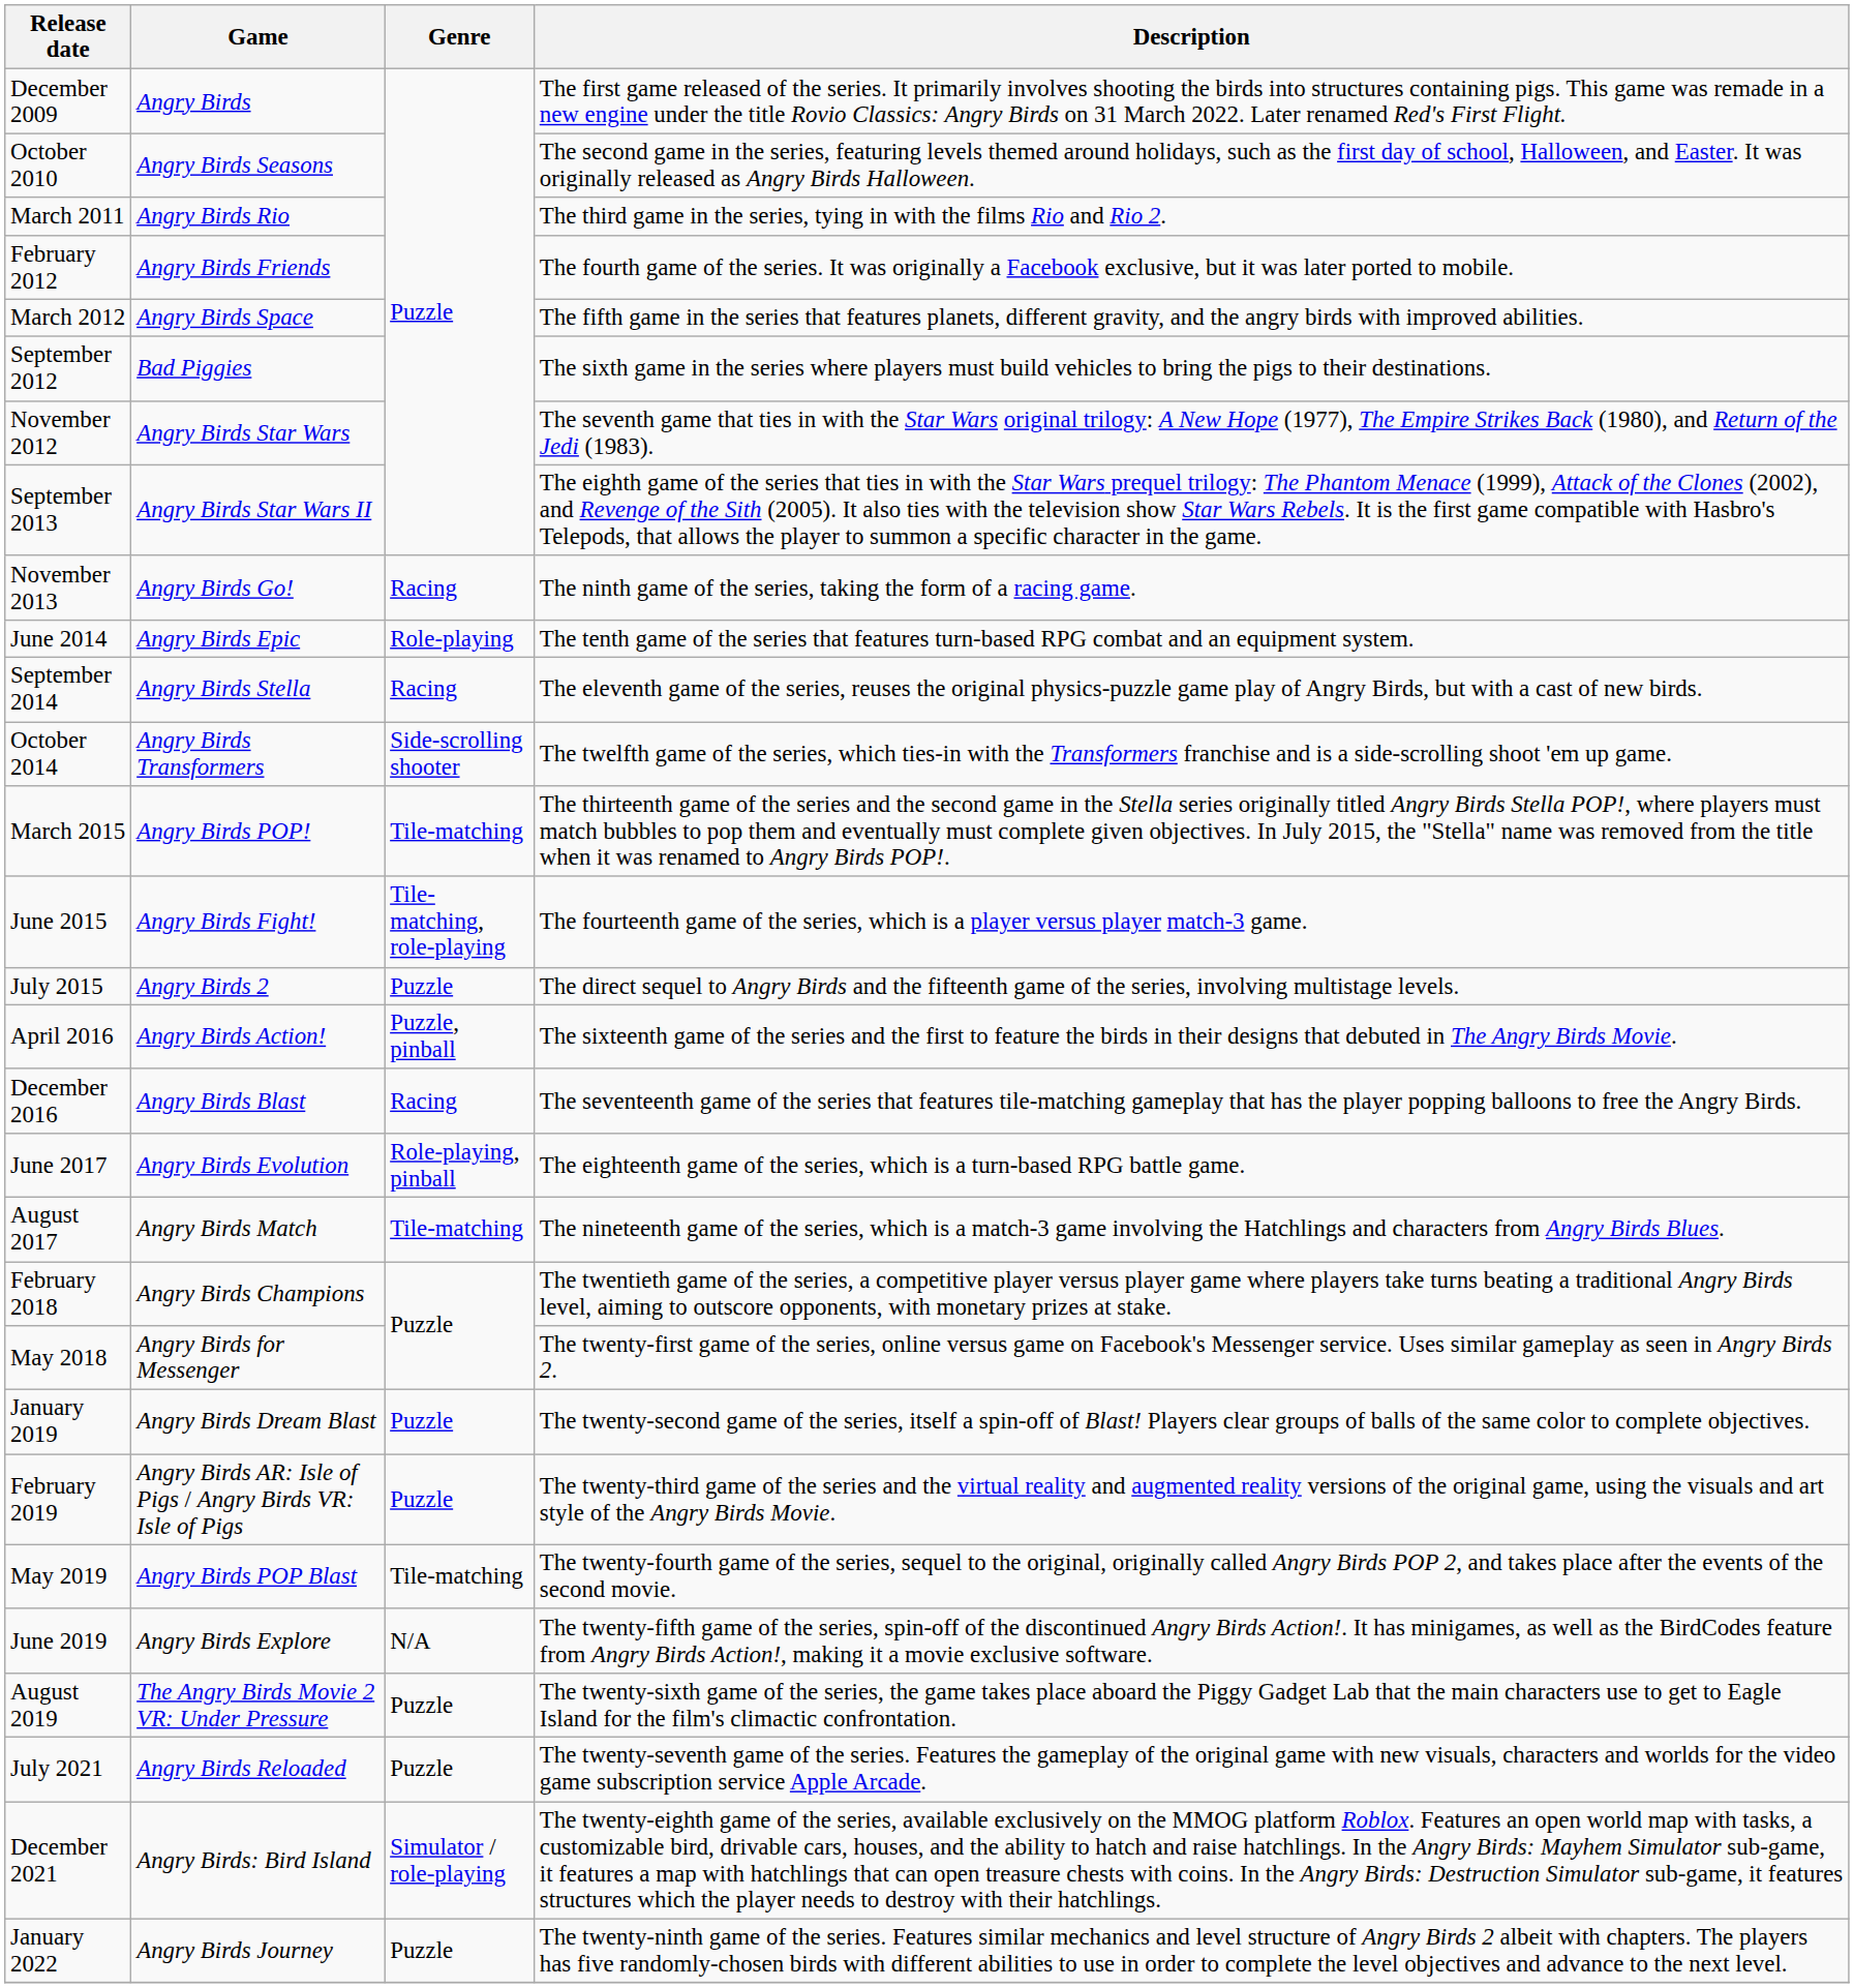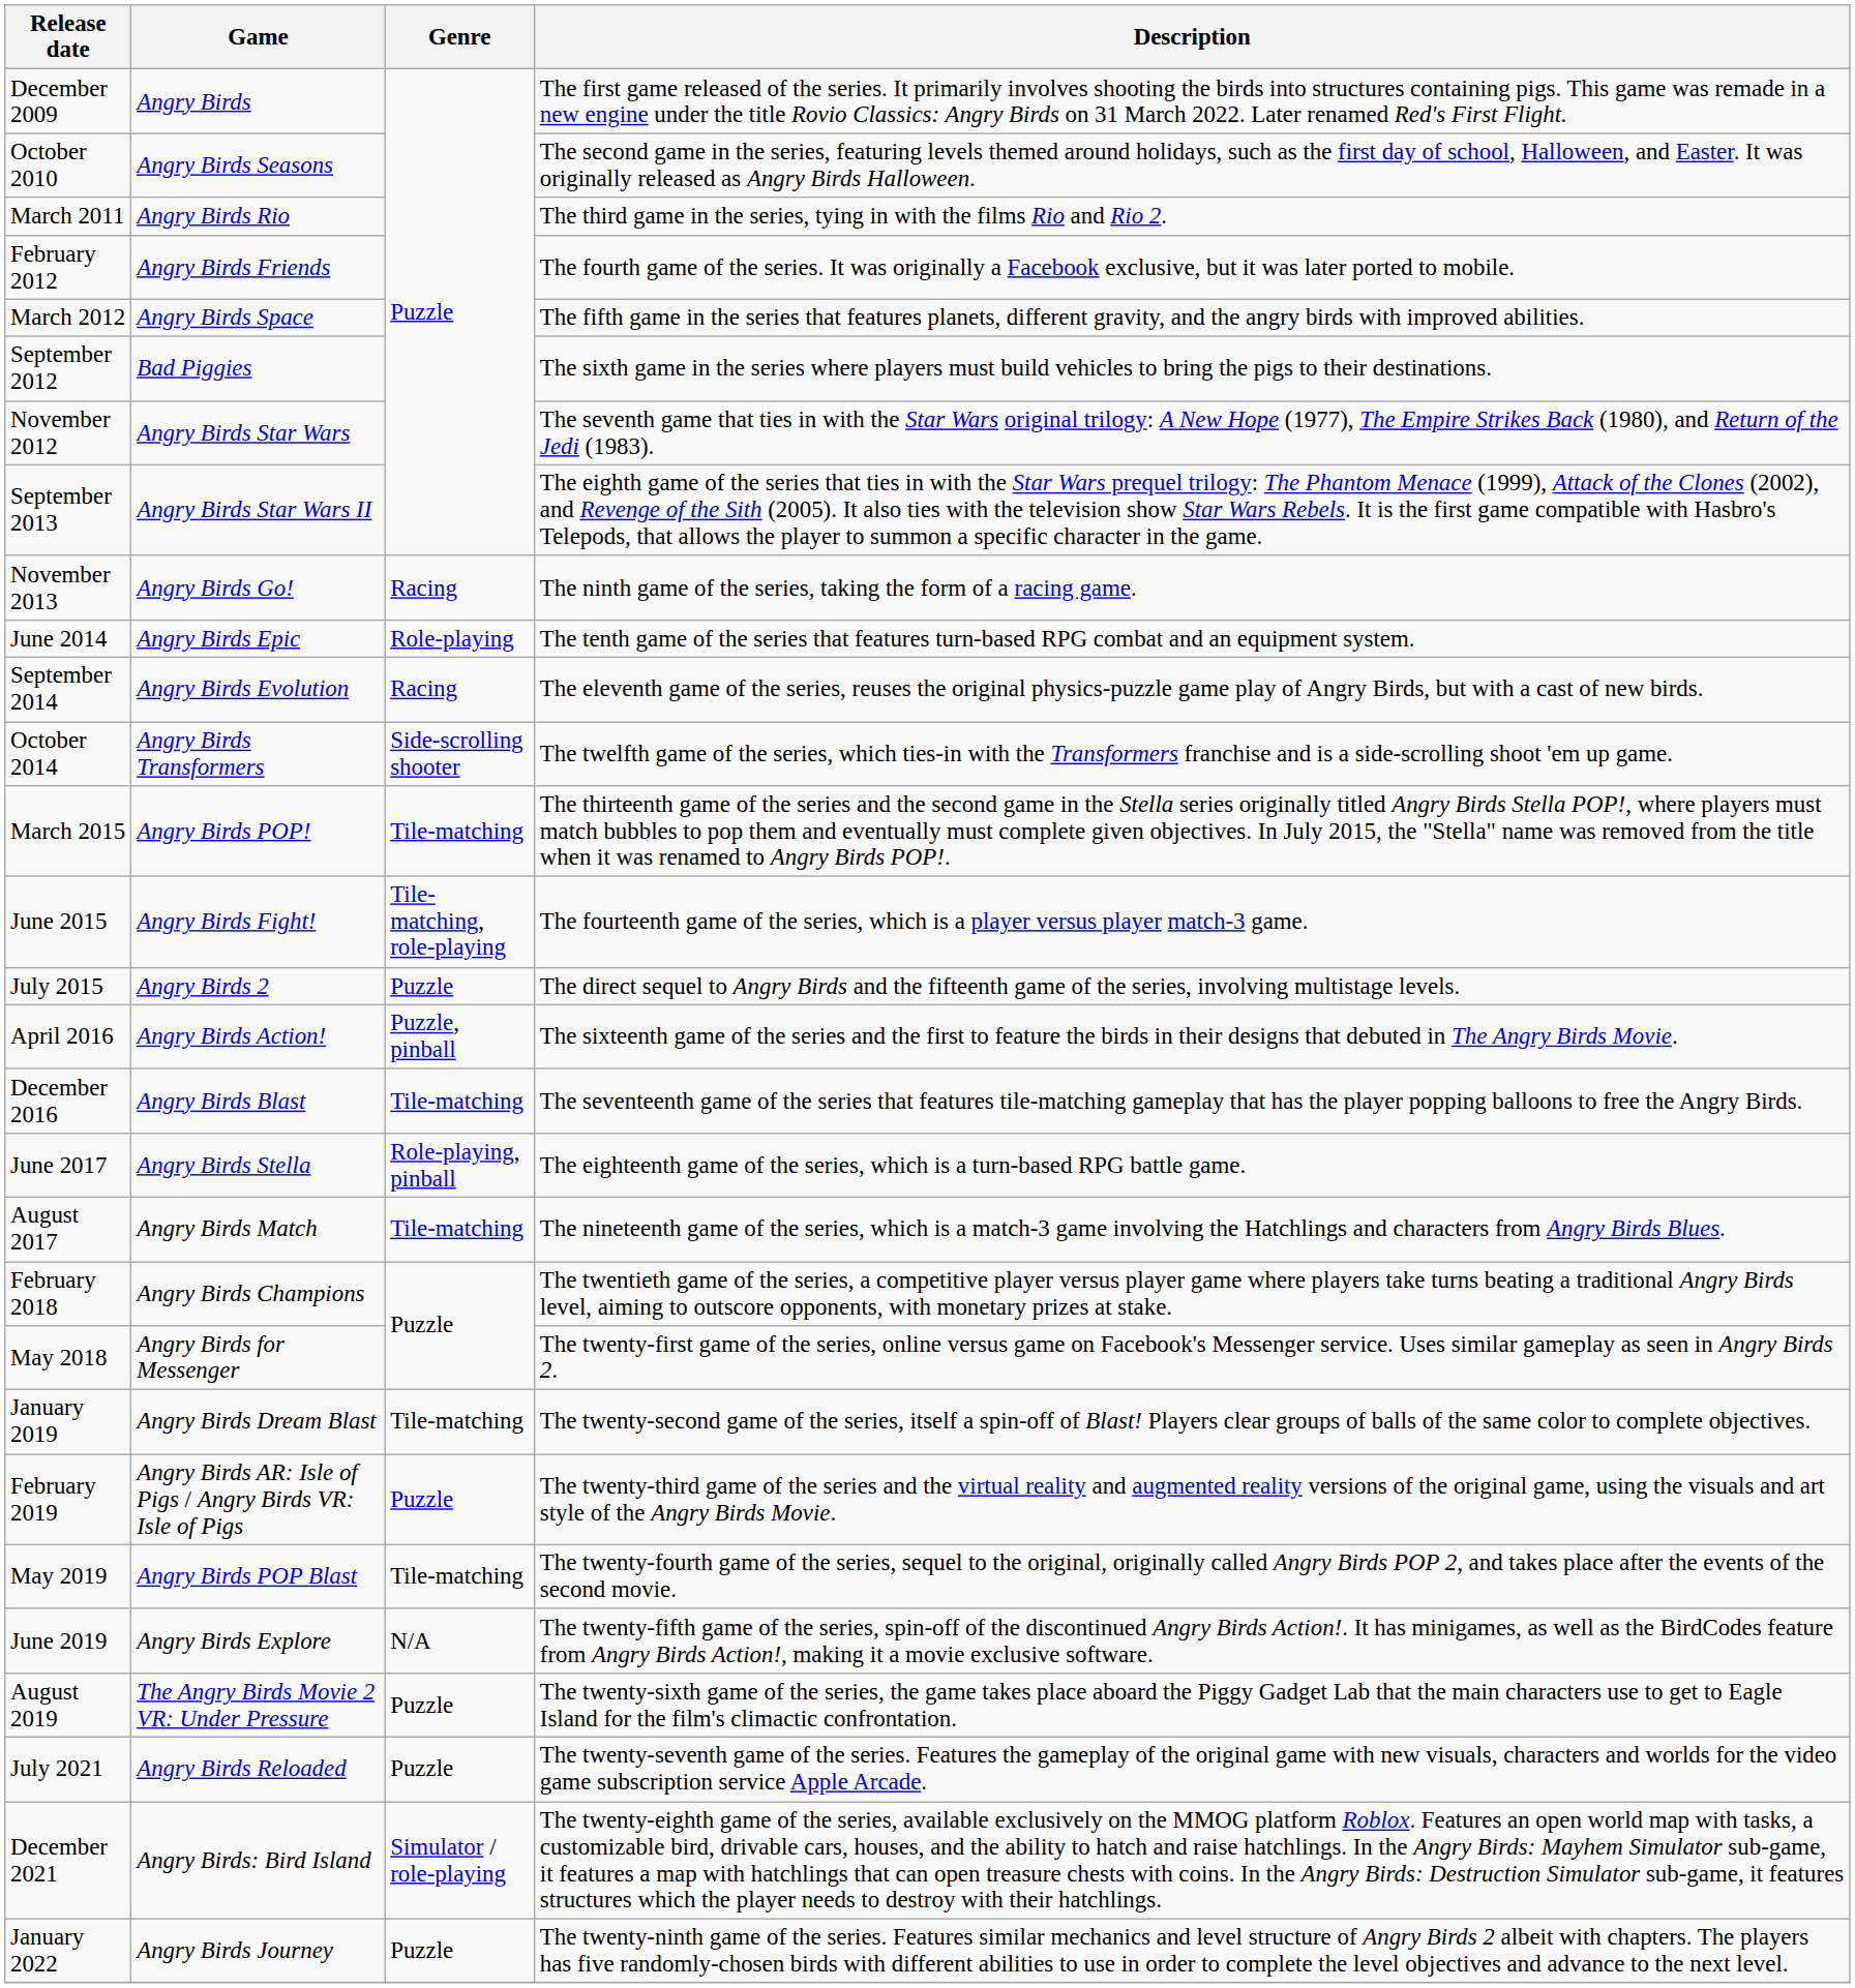September 2014 | Game: Angry Birds Stella -> Angry Birds Evolution
December 2016 | Genre: Racing -> Tile-matching
June 2017 | Game: Angry Birds Evolution -> Angry Birds Stella
January 2019 | Genre: Puzzle -> Tile-matching
